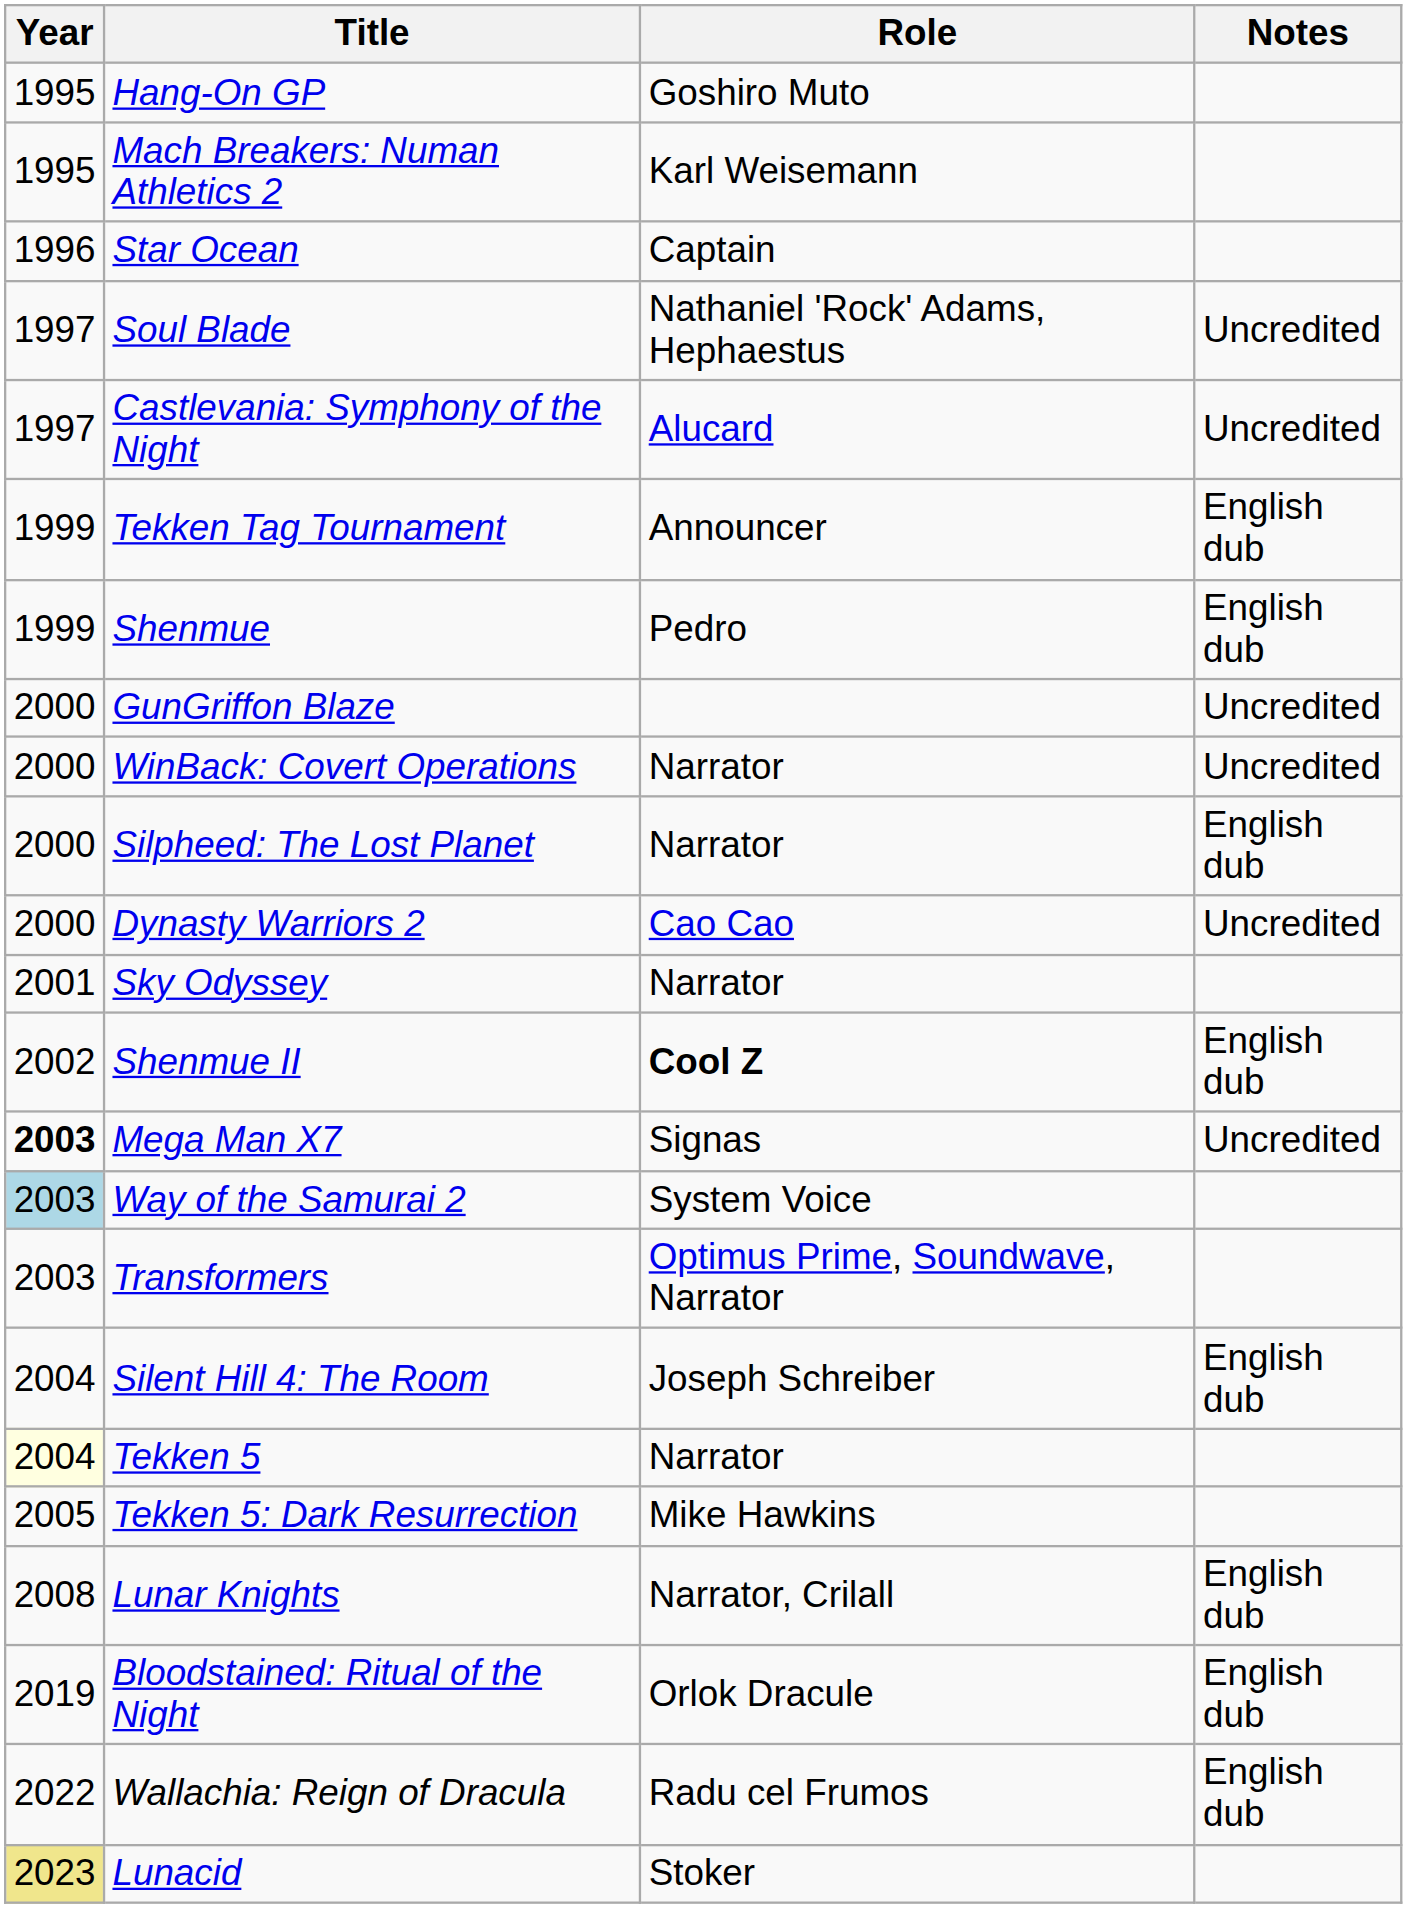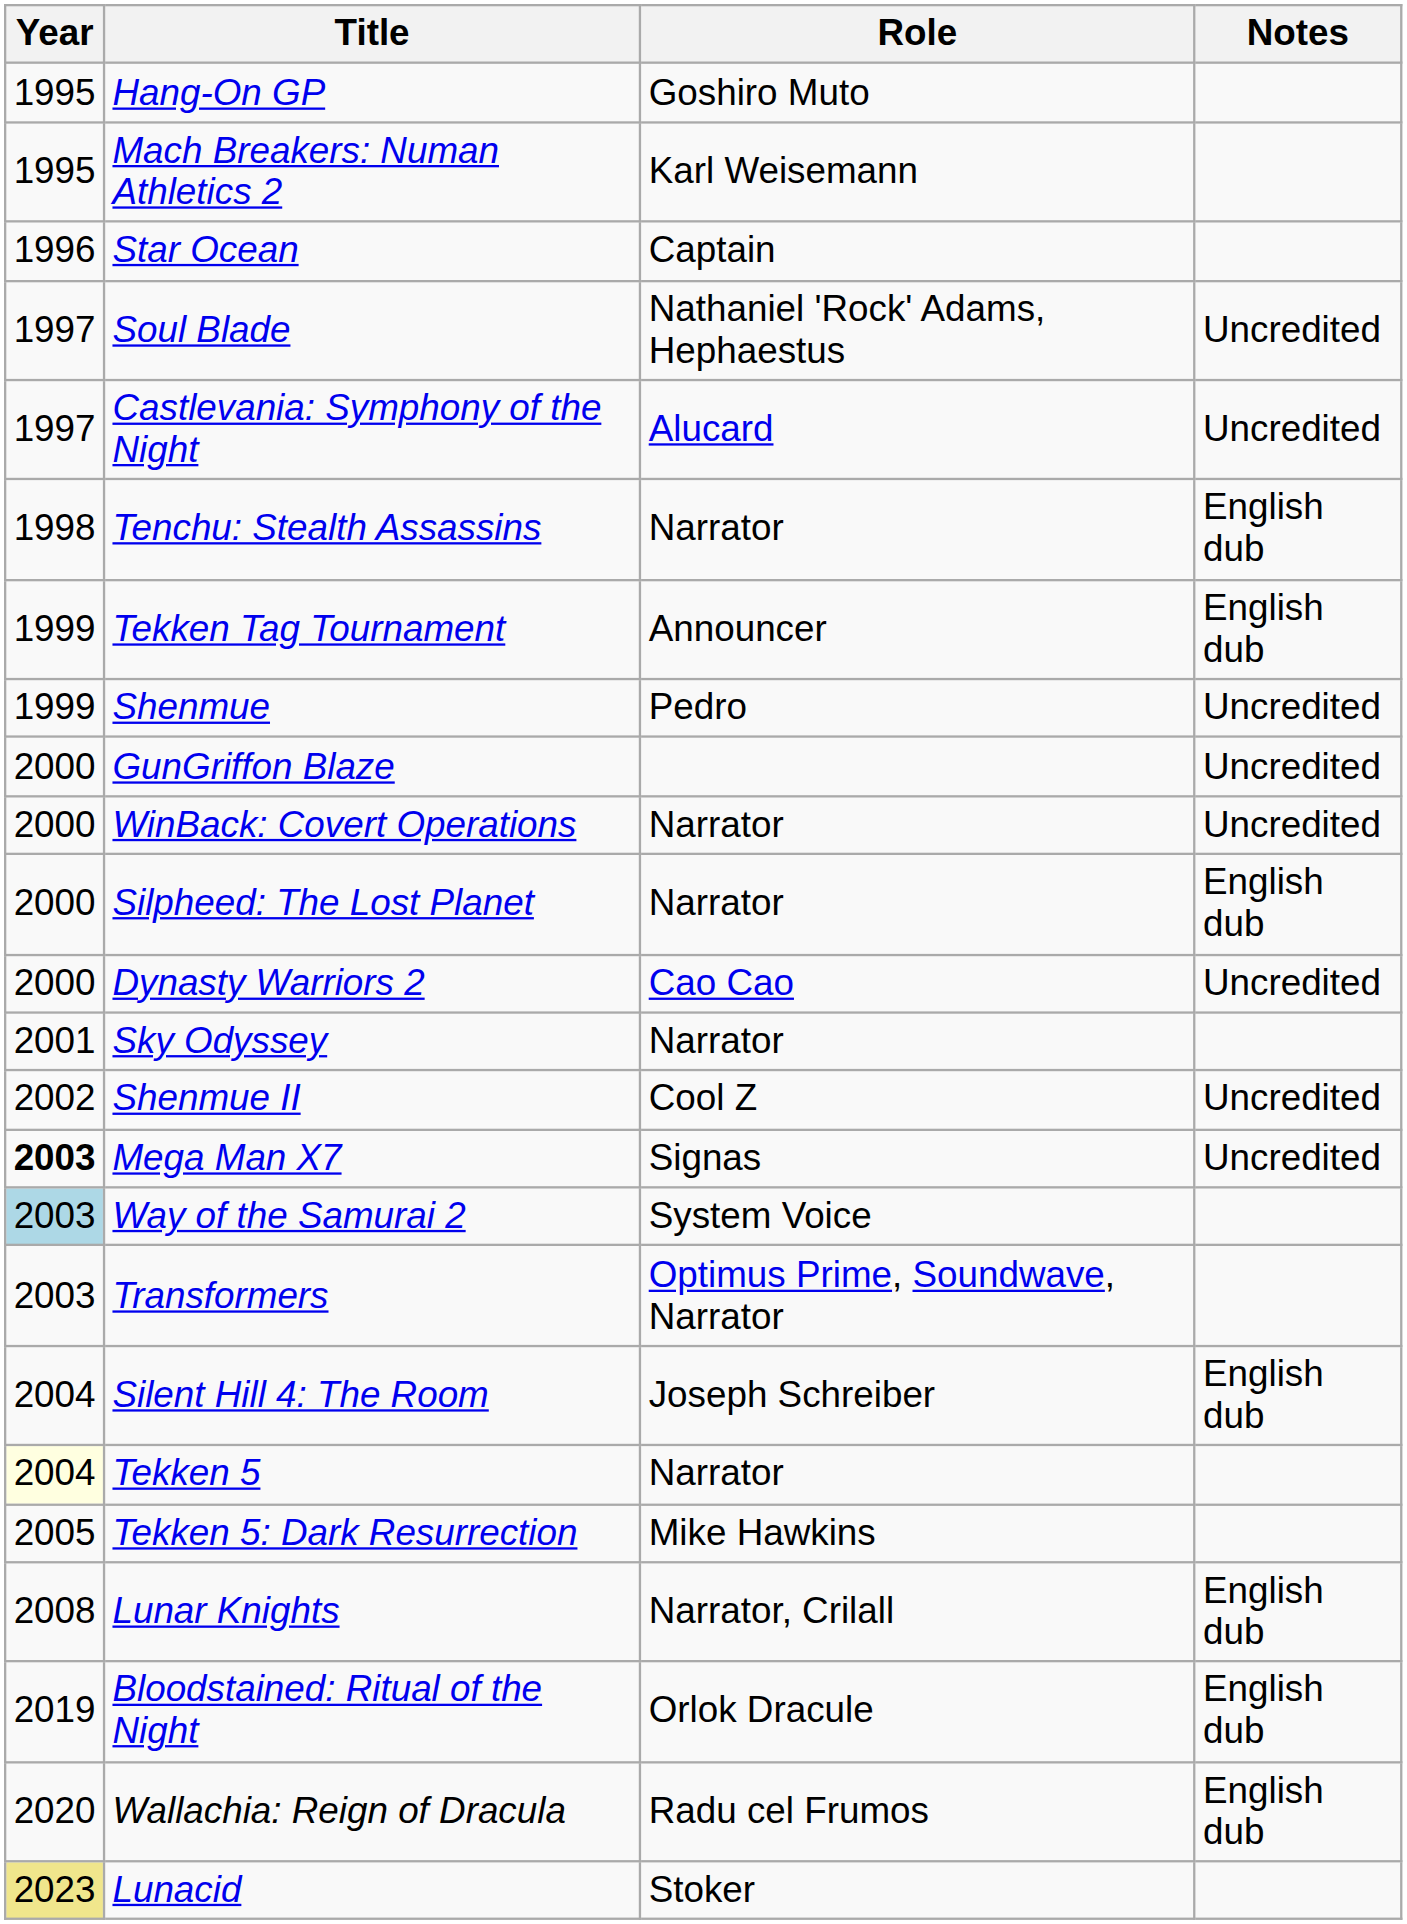+ row: 1998 | Tenchu: Stealth Assassins | Narrator | English dub
Shenmue | Notes: English dub -> Uncredited
Shenmue II | Role: bold -> normal
Shenmue II | Notes: English dub -> Uncredited
Wallachia: Reign of Dracula | Year: 2022 -> 2020
